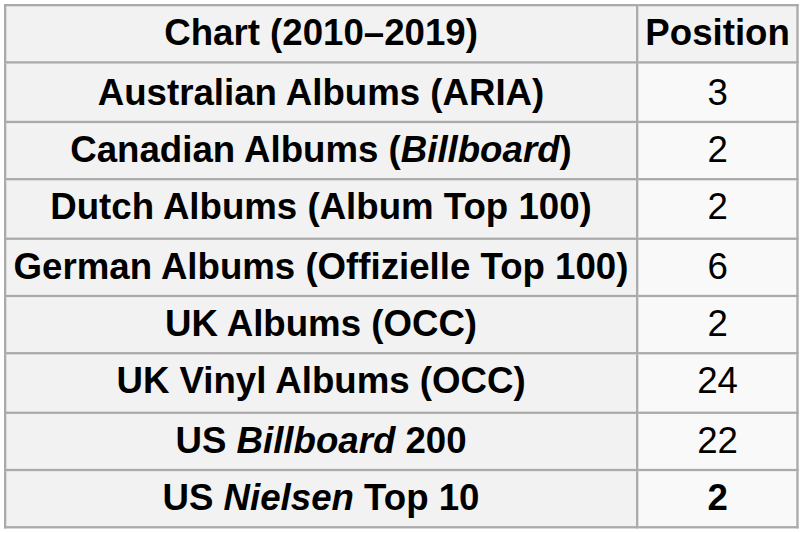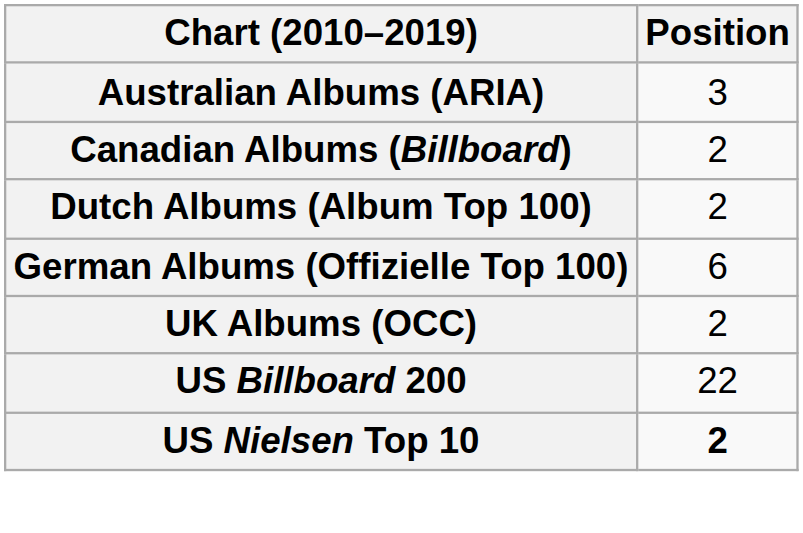- row: UK Vinyl Albums (OCC) | 24
